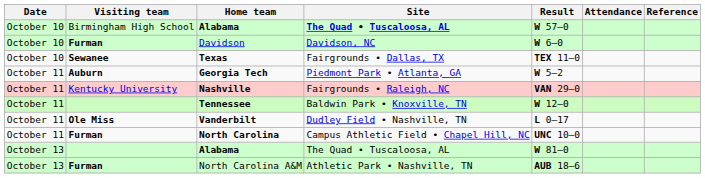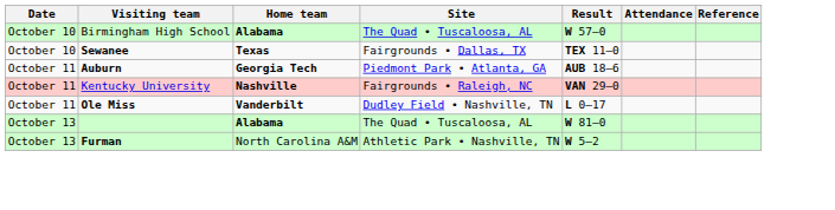Birmingham High School / Alabama | Site: bold -> normal
- row: October 10 | Furman | Davidson | Davidson, NC | W 6–0
Georgia Tech | Result: W 5–2 -> AUB 18–6
- row: October 11 | Tennessee | Baldwin Park • Knoxville, TN | W 12–0
- row: October 11 | Furman | North Carolina | Campus Athletic Field • Chapel Hill, NC | UNC 10–0
North Carolina A&M | Result: AUB 18–6 -> W 5–2
